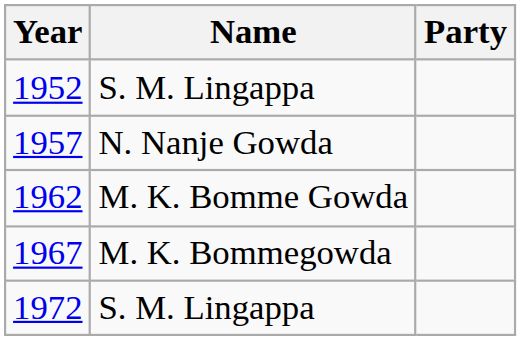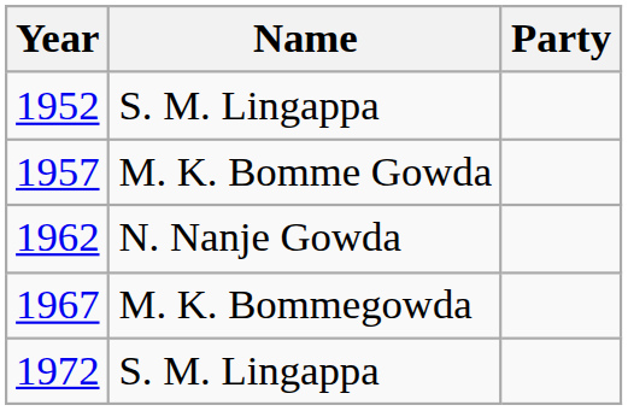1957 | Name: N. Nanje Gowda -> M. K. Bomme Gowda
1962 | Name: M. K. Bomme Gowda -> N. Nanje Gowda
